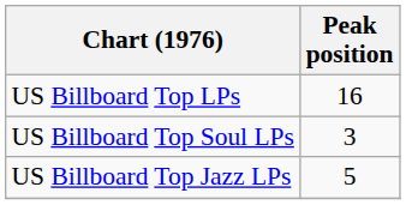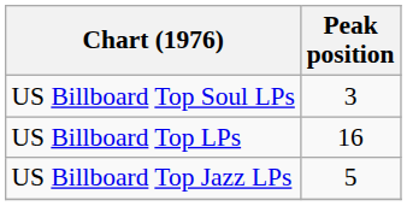rows swapped: US Billboard Top LPs <-> US Billboard Top Soul LPs
